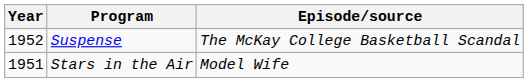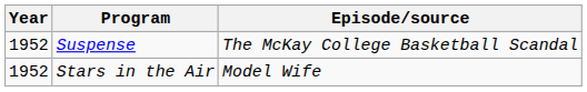Stars in the Air | Year: 1951 -> 1952
